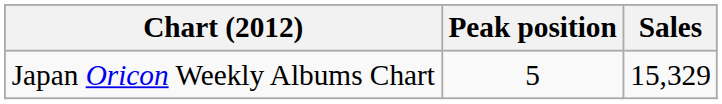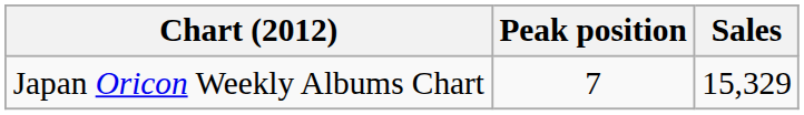Japan Oricon Weekly Albums Chart | Peak position: 5 -> 7
